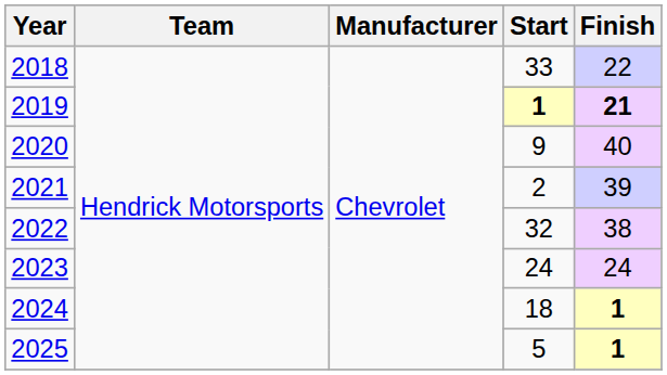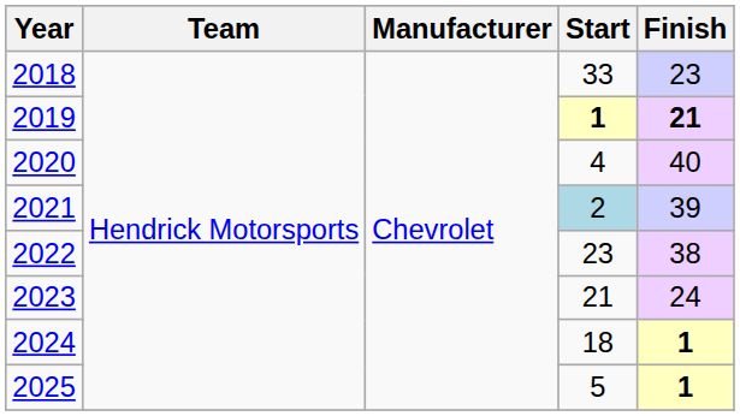2018 | Finish: 22 -> 23
2020 | Start: 9 -> 4
2021 | Start: no background -> lightblue background
2022 | Start: 32 -> 23
2023 | Start: 24 -> 21
